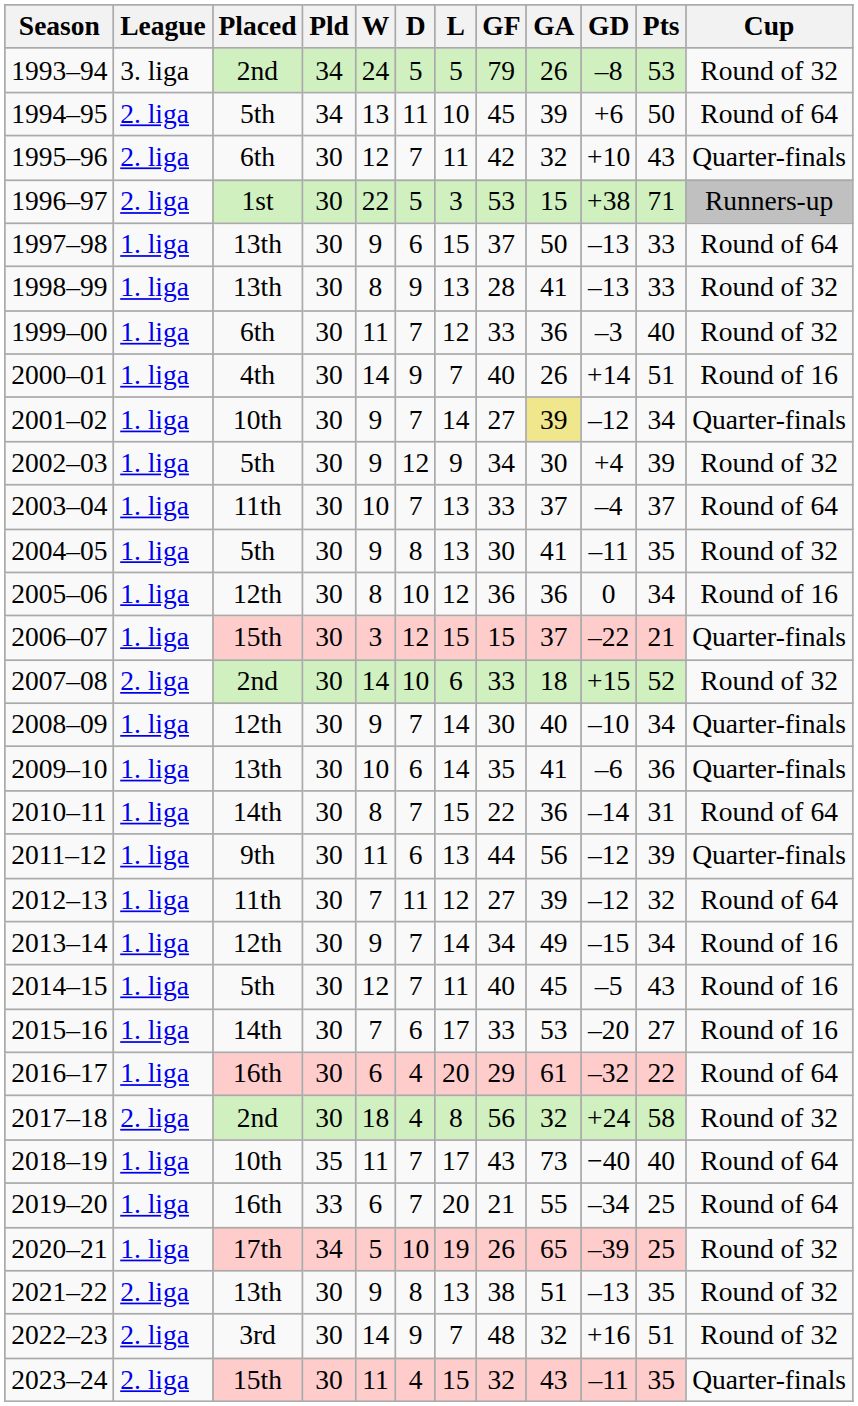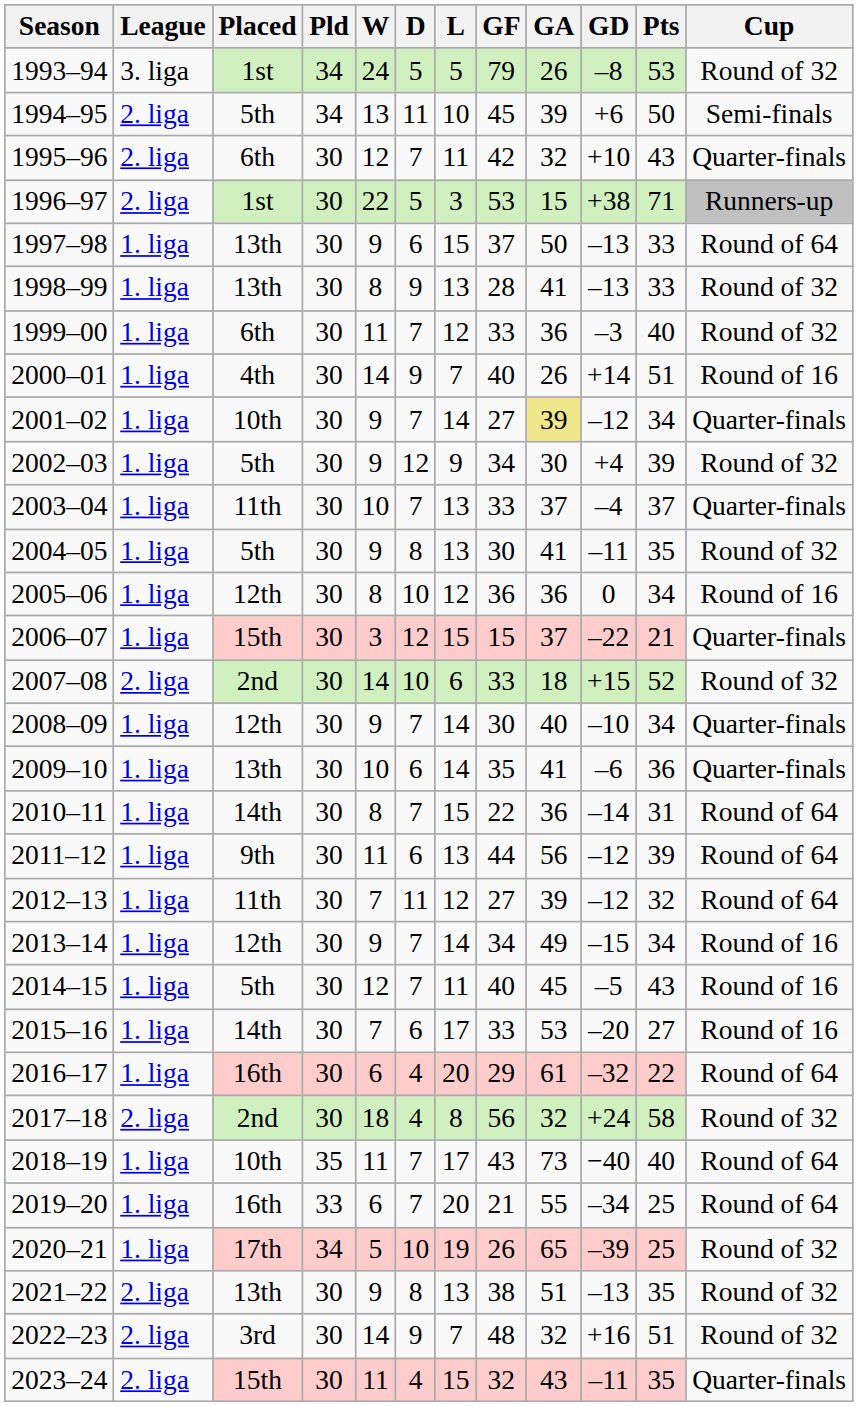1993–94 | Placed: 2nd -> 1st
1994–95 | Cup: Round of 64 -> Semi-finals
2003–04 | Cup: Round of 64 -> Quarter-finals
2011–12 | Cup: Quarter-finals -> Round of 64
